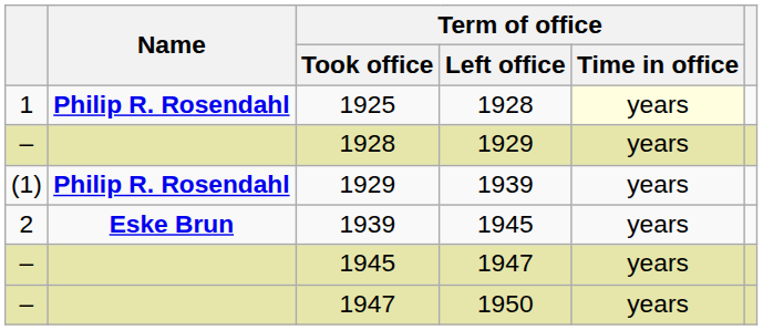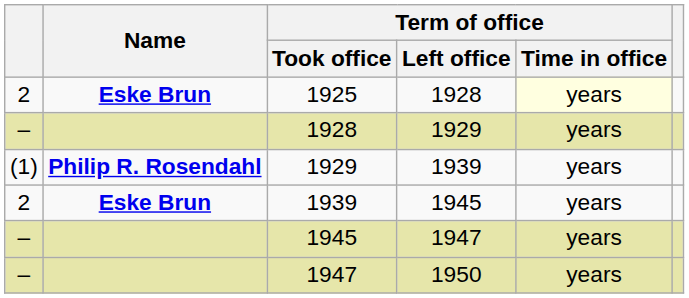1925 | column 1: 1 -> 2
1925 | Name: Philip R. Rosendahl -> Eske Brun
